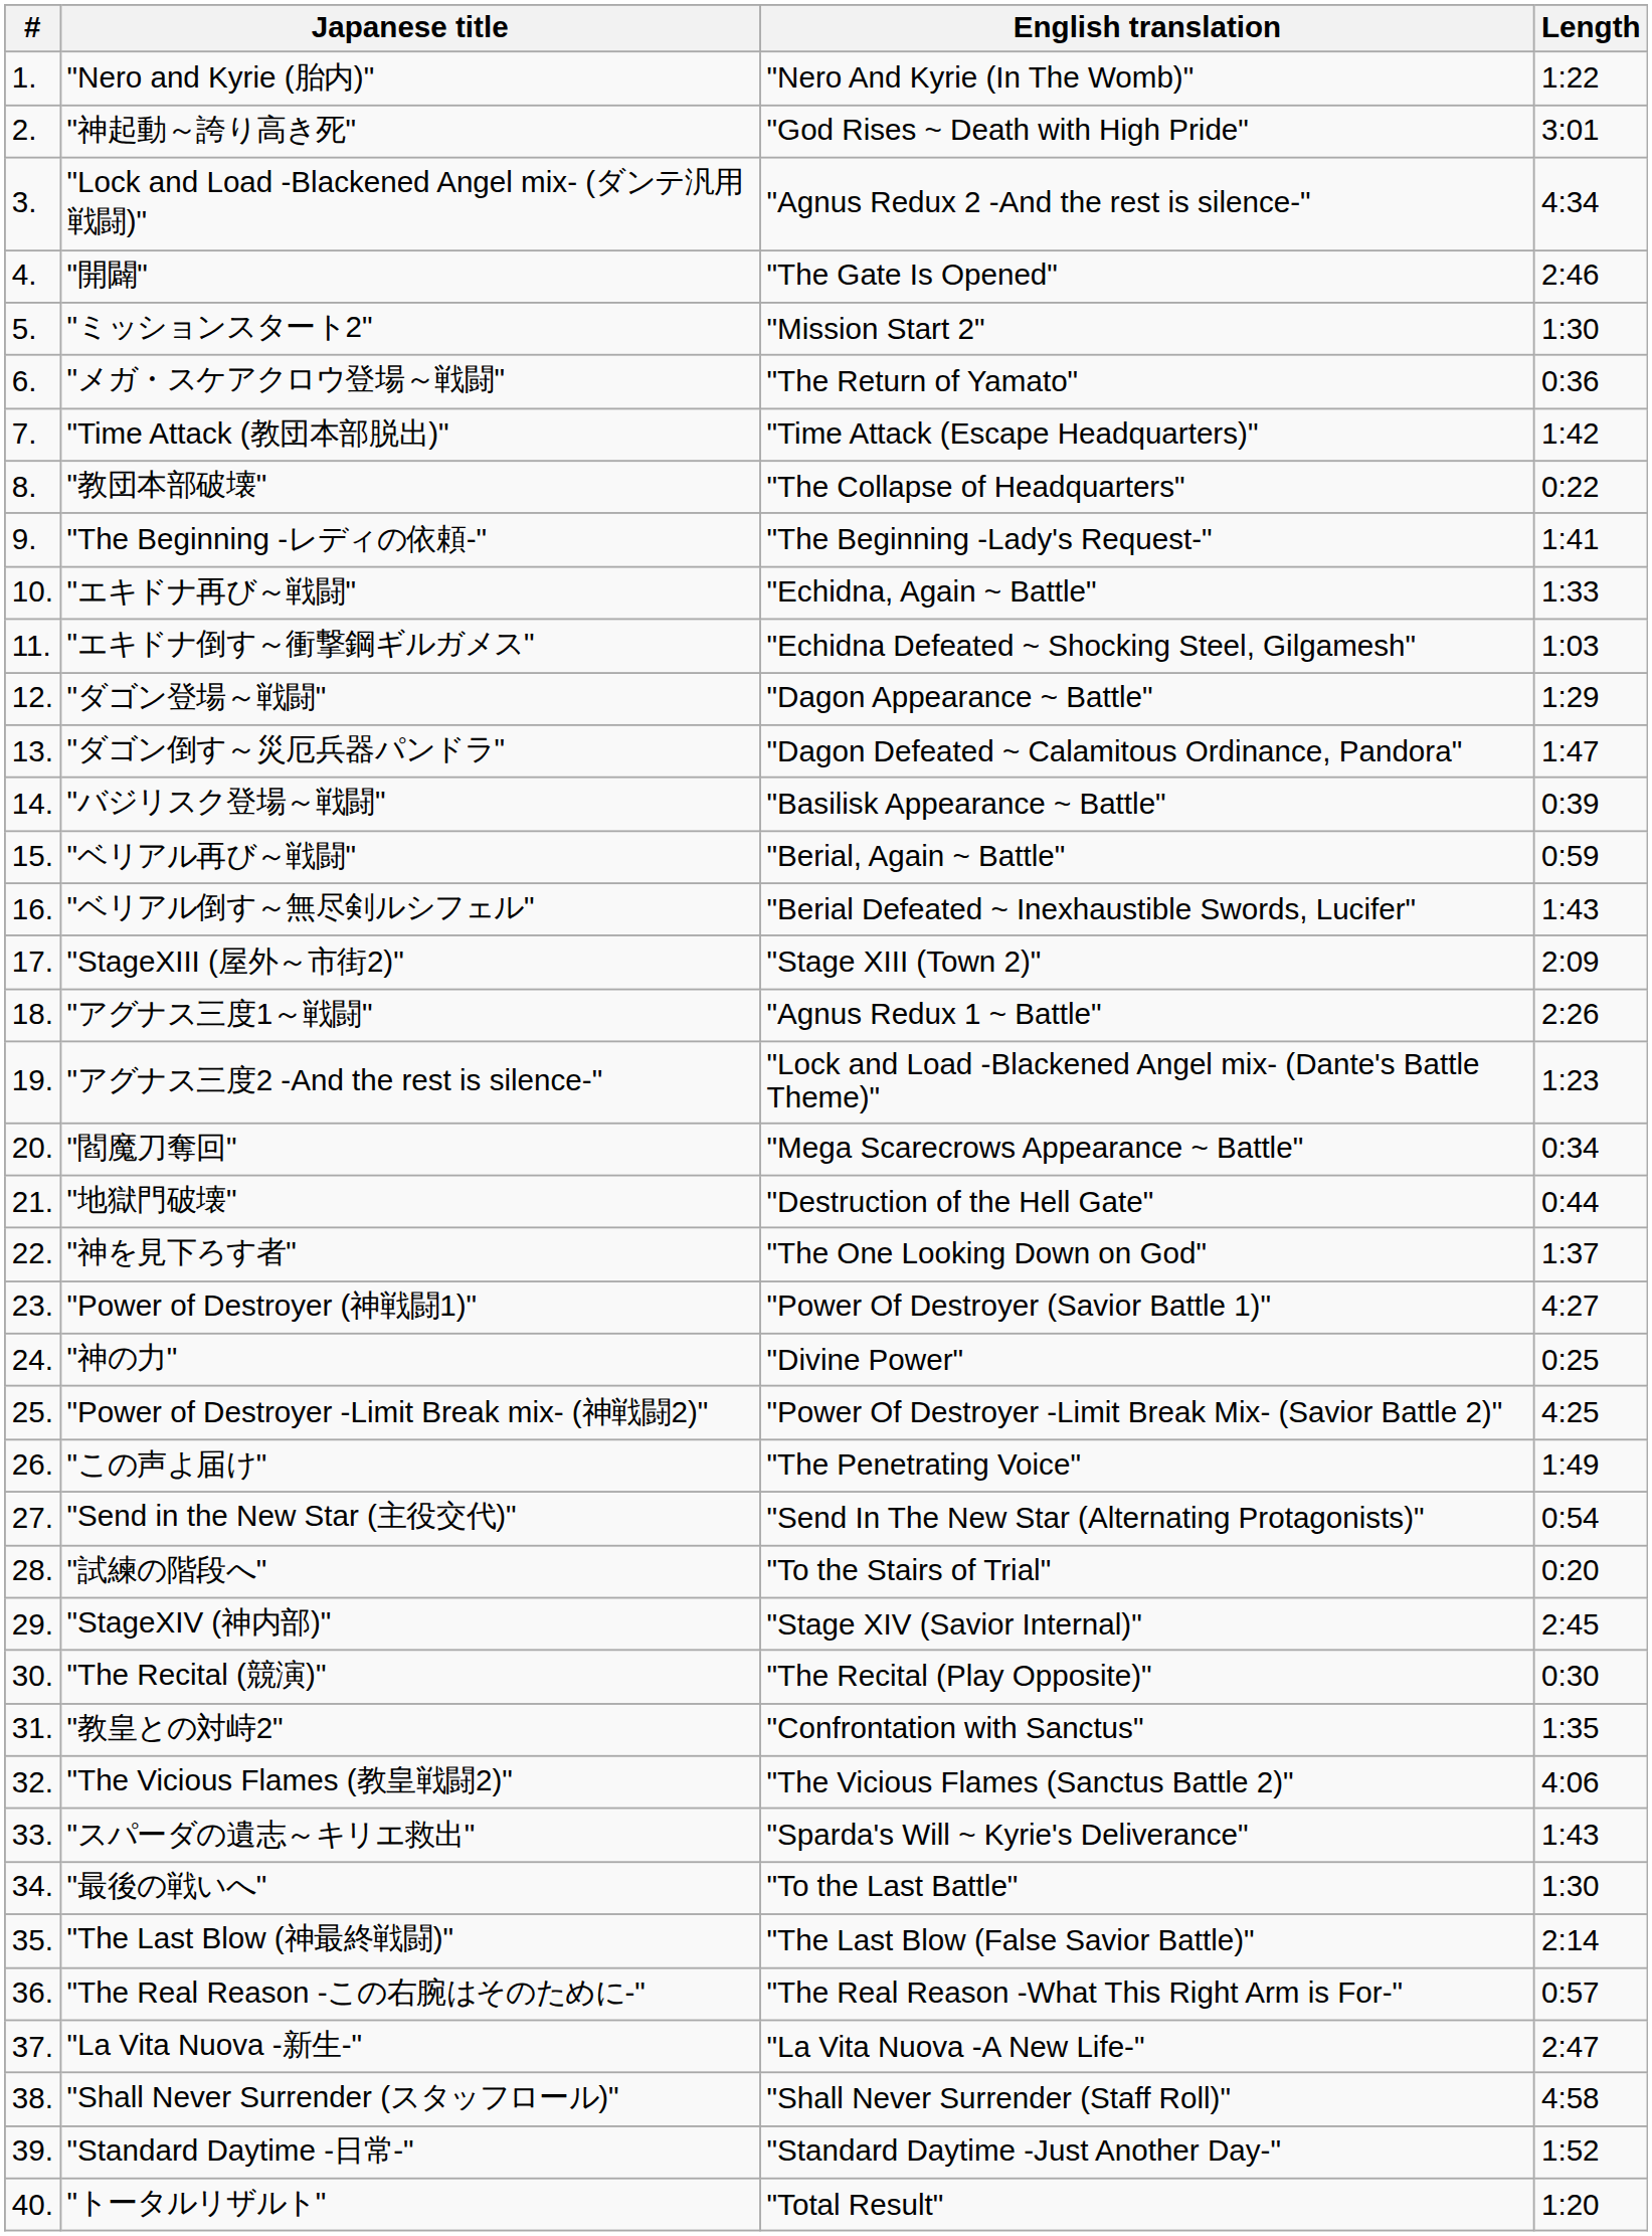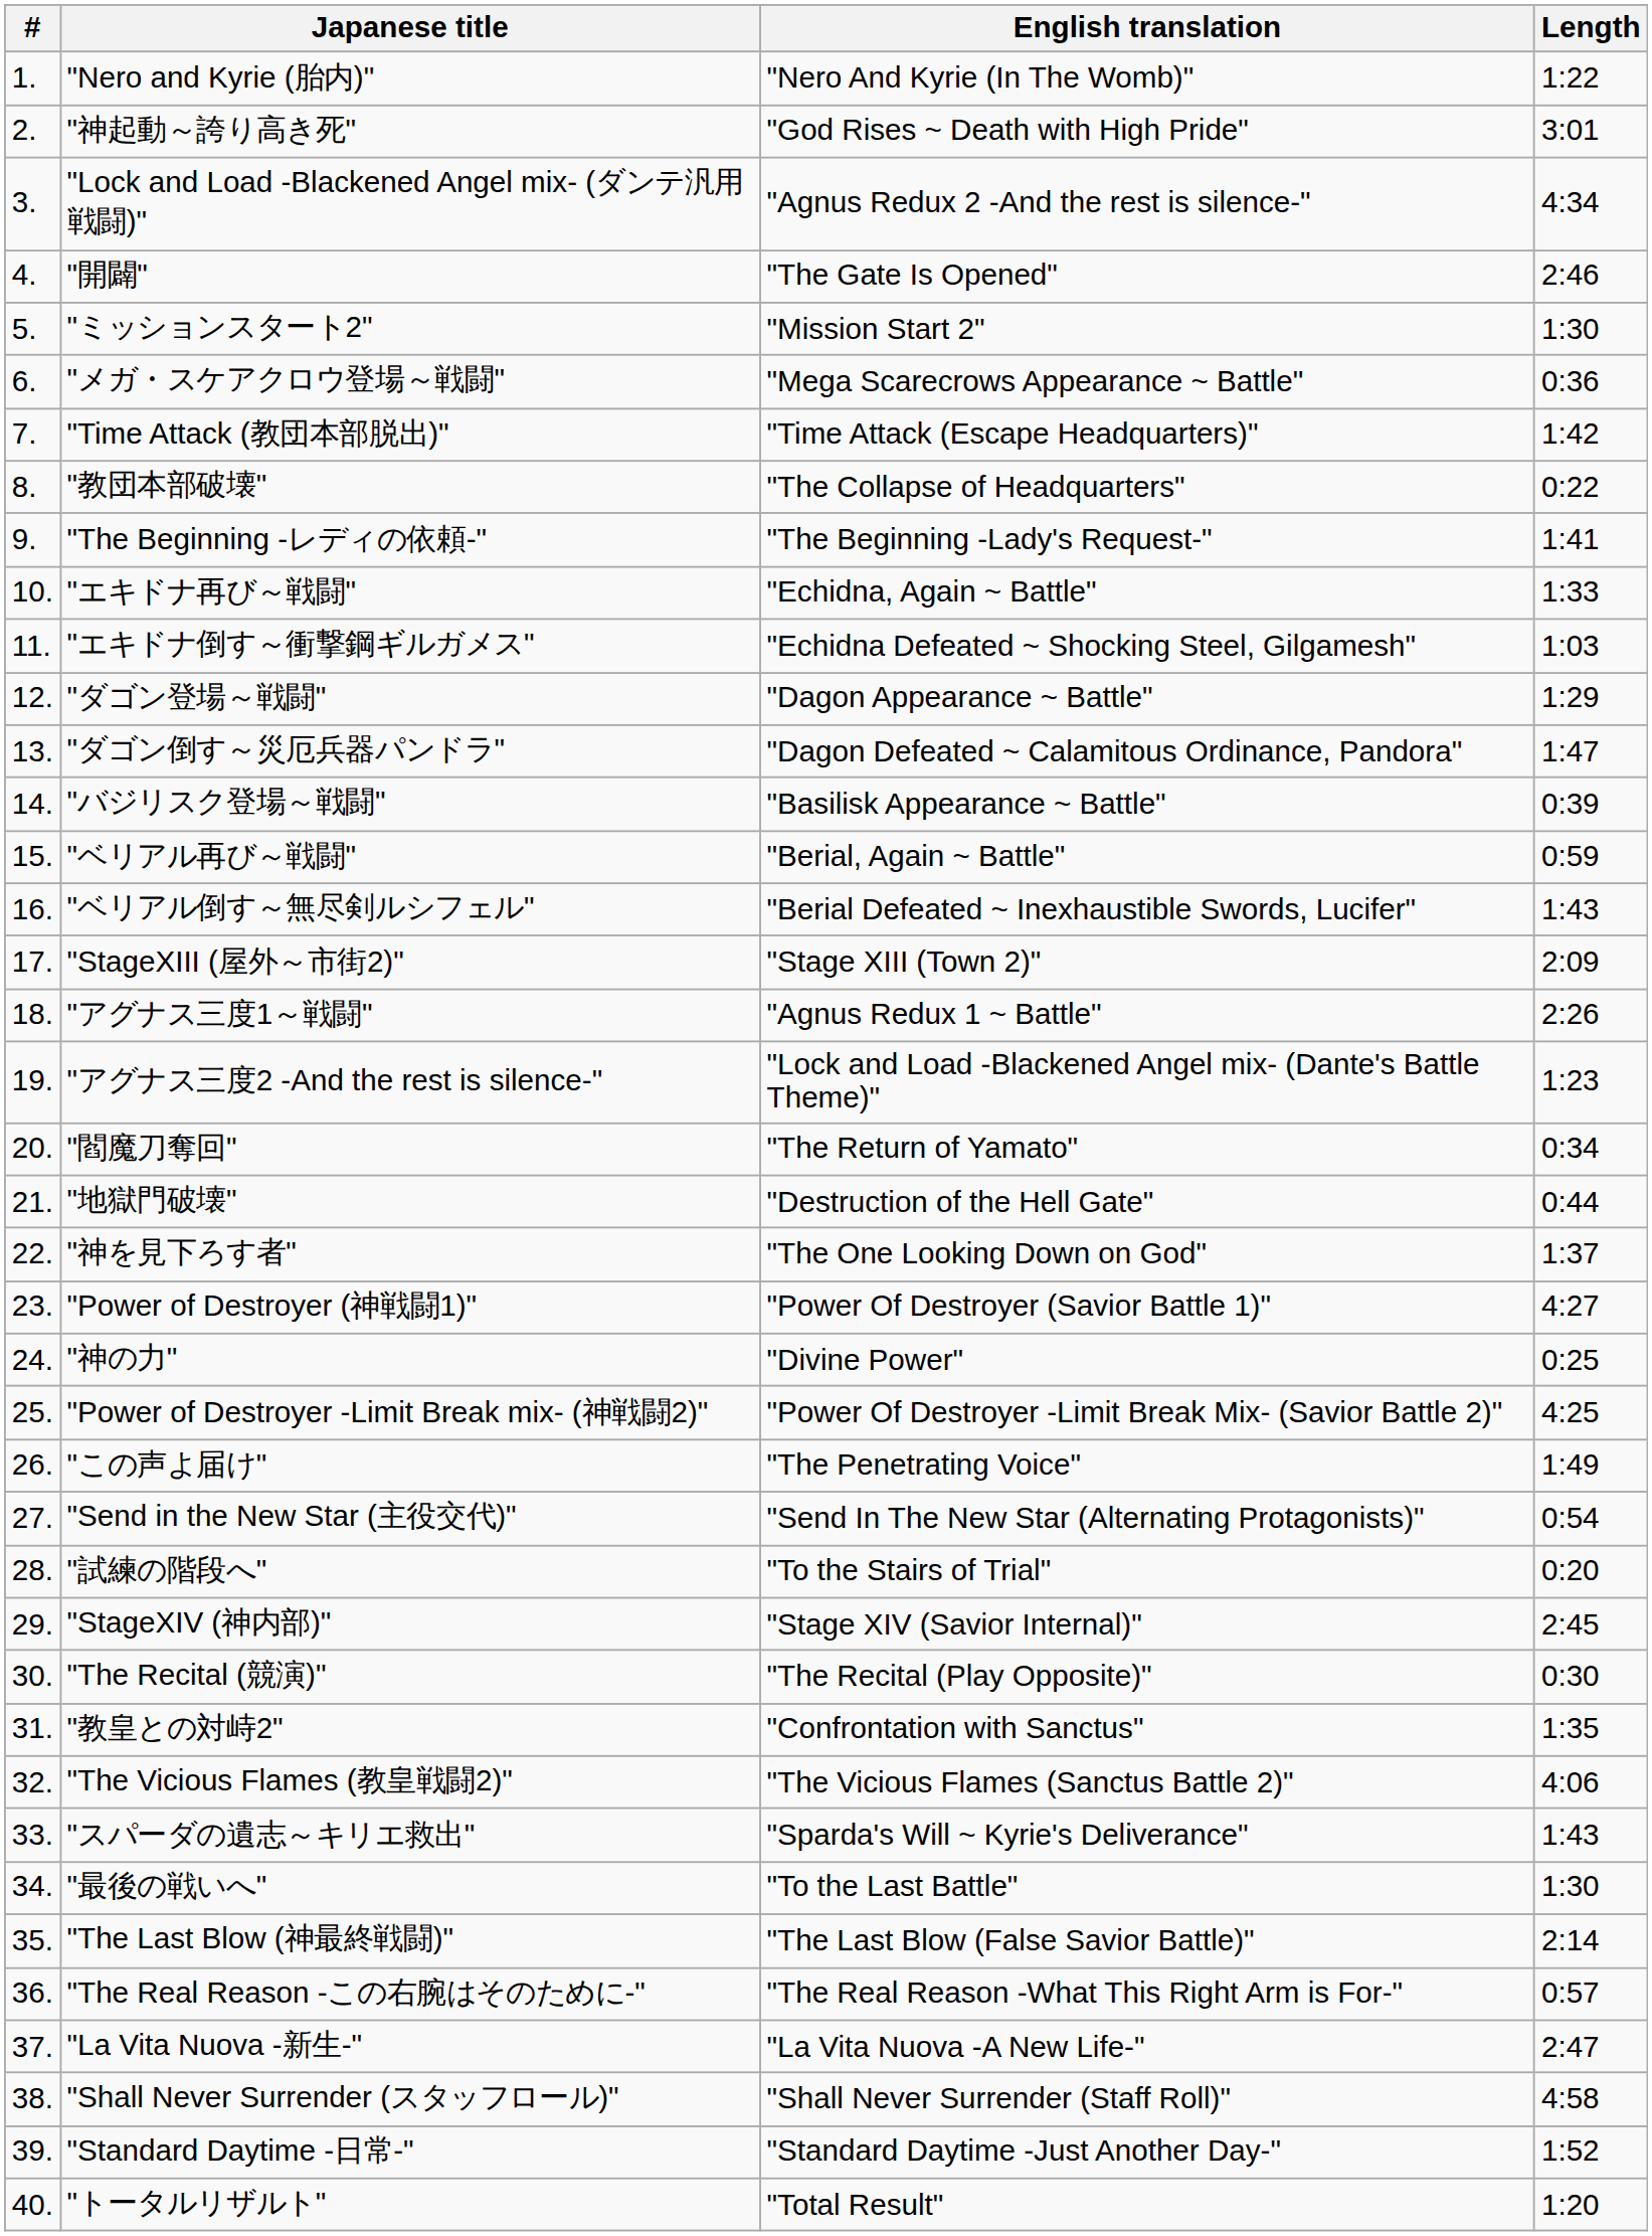"メガ・スケアクロウ登場～戦闘" | English translation: "The Return of Yamato" -> "Mega Scarecrows Appearance ~ Battle"
"閻魔刀奪回" | English translation: "Mega Scarecrows Appearance ~ Battle" -> "The Return of Yamato"
